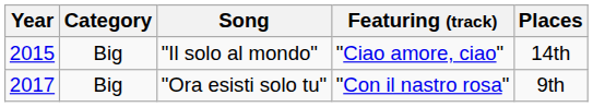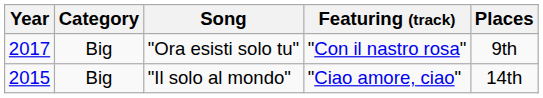rows swapped: "Il solo al mondo" <-> "Ora esisti solo tu"
